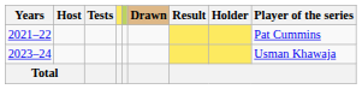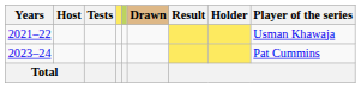2021–22 | Player of the series: Pat Cummins -> Usman Khawaja
2023–24 | Player of the series: Usman Khawaja -> Pat Cummins
